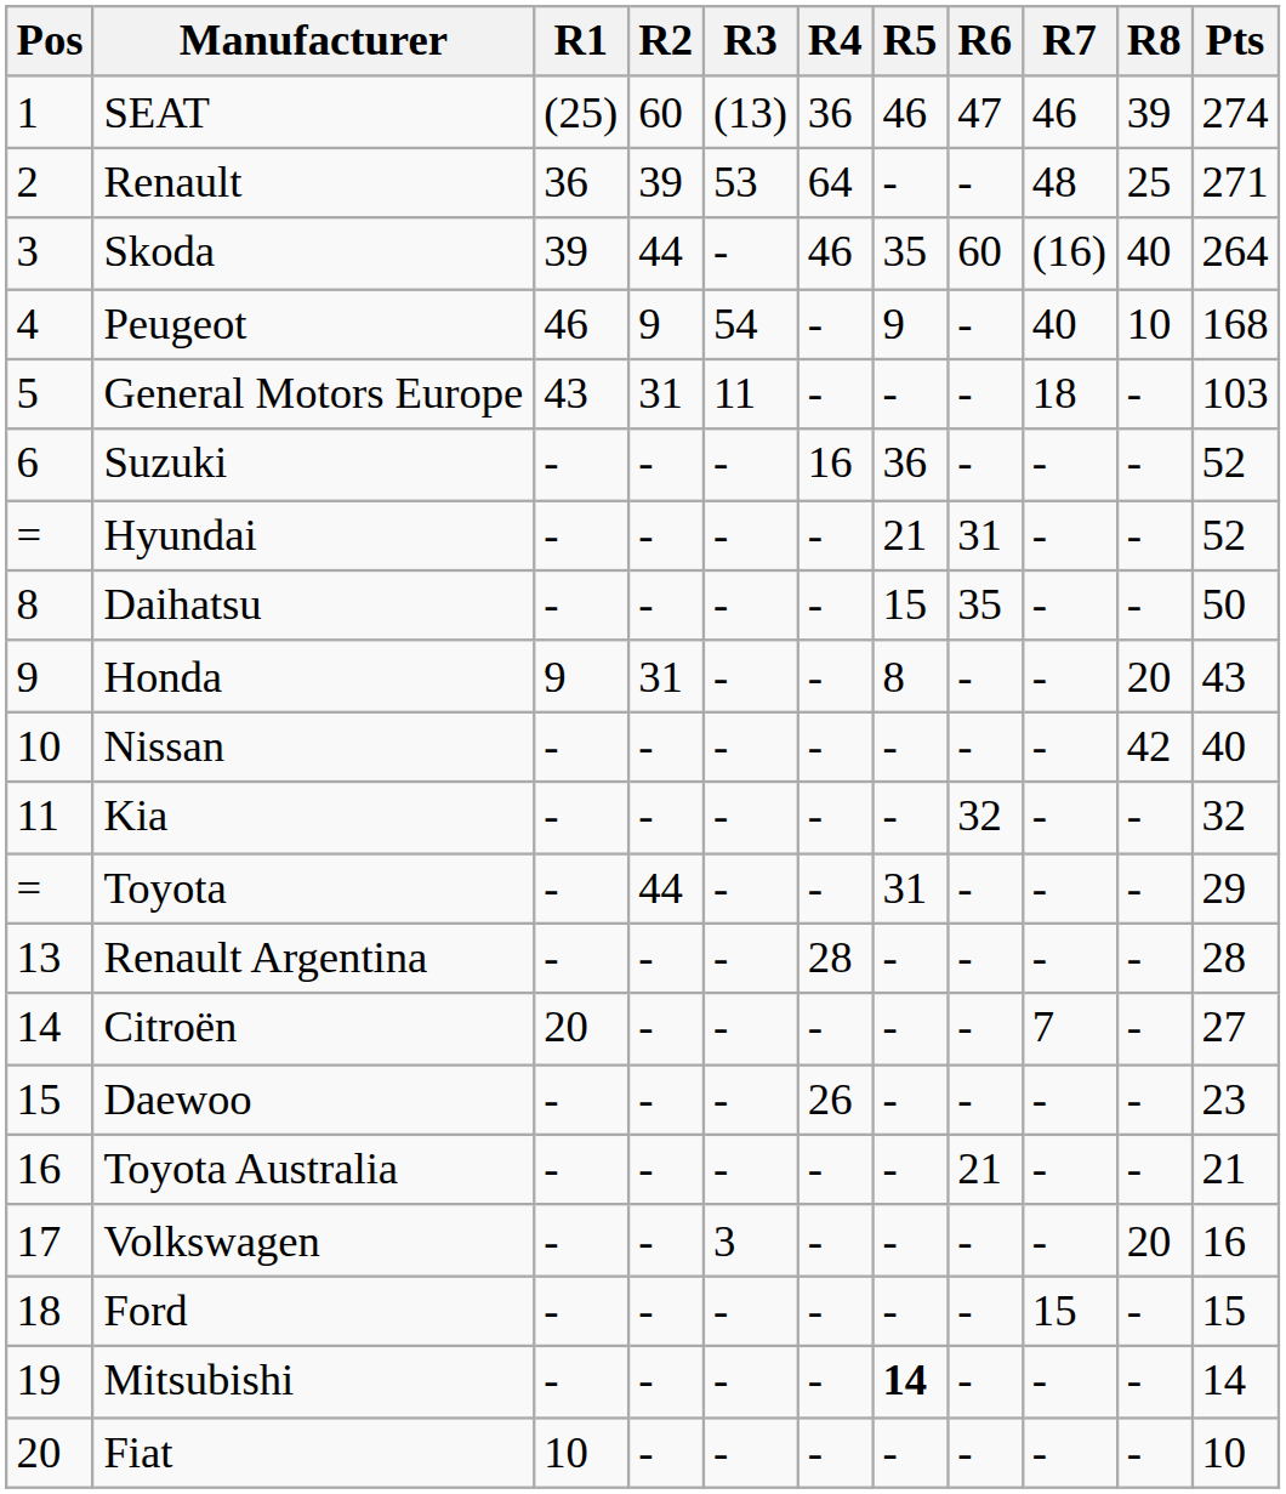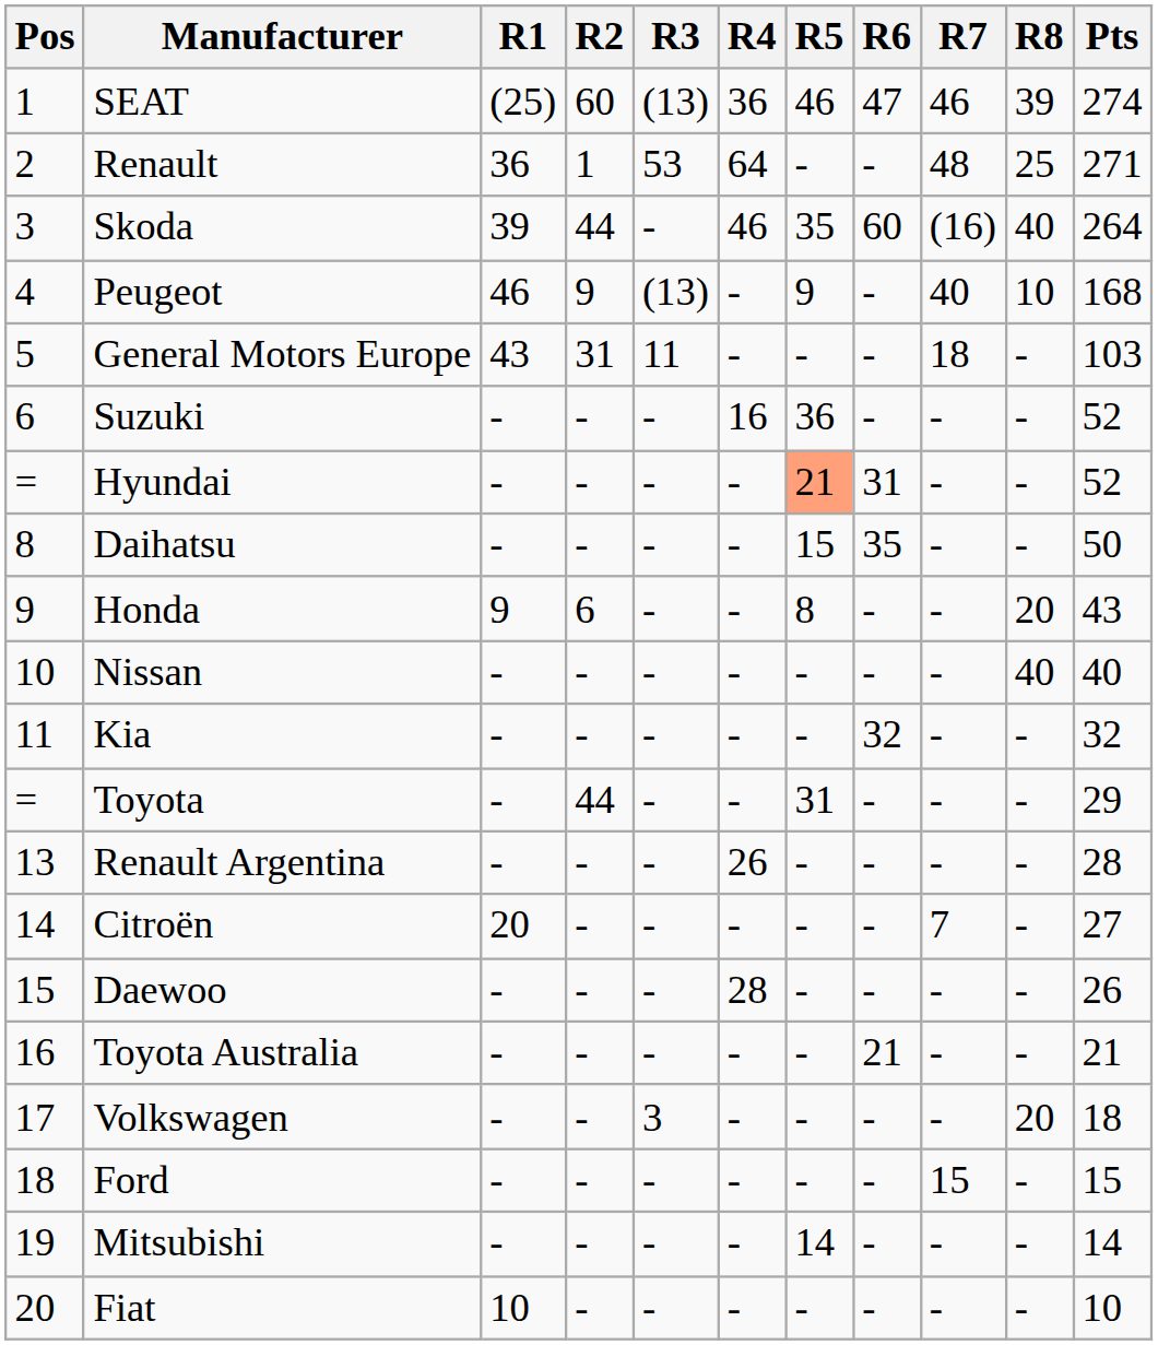Renault | R2: 39 -> 1
Peugeot | R3: 54 -> (13)
Hyundai | R5: no background -> lightsalmon background
Honda | R2: 31 -> 6
Nissan | R8: 42 -> 40
Renault Argentina | R4: 28 -> 26
Daewoo | R4: 26 -> 28
Daewoo | Pts: 23 -> 26
Volkswagen | Pts: 16 -> 18
Mitsubishi | R5: bold -> normal
